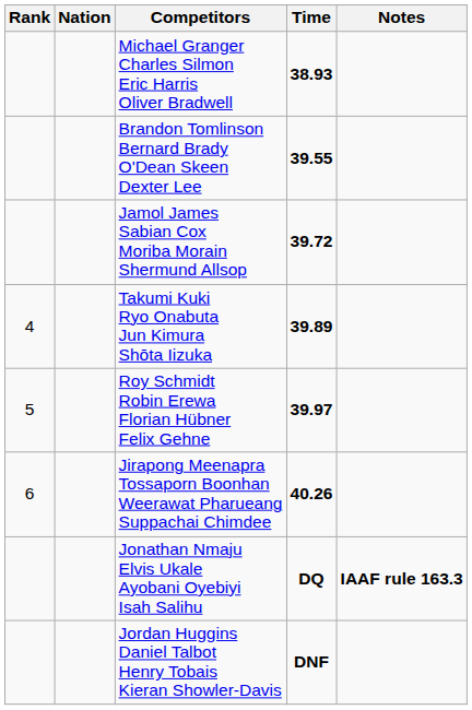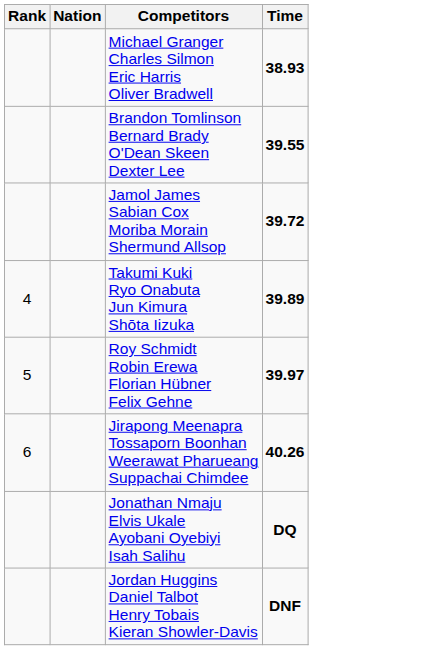- column: Notes | IAAF rule 163.3
